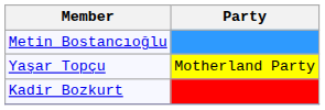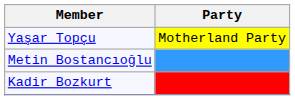rows swapped: Yaşar Topçu <-> Metin Bostancıoğlu
